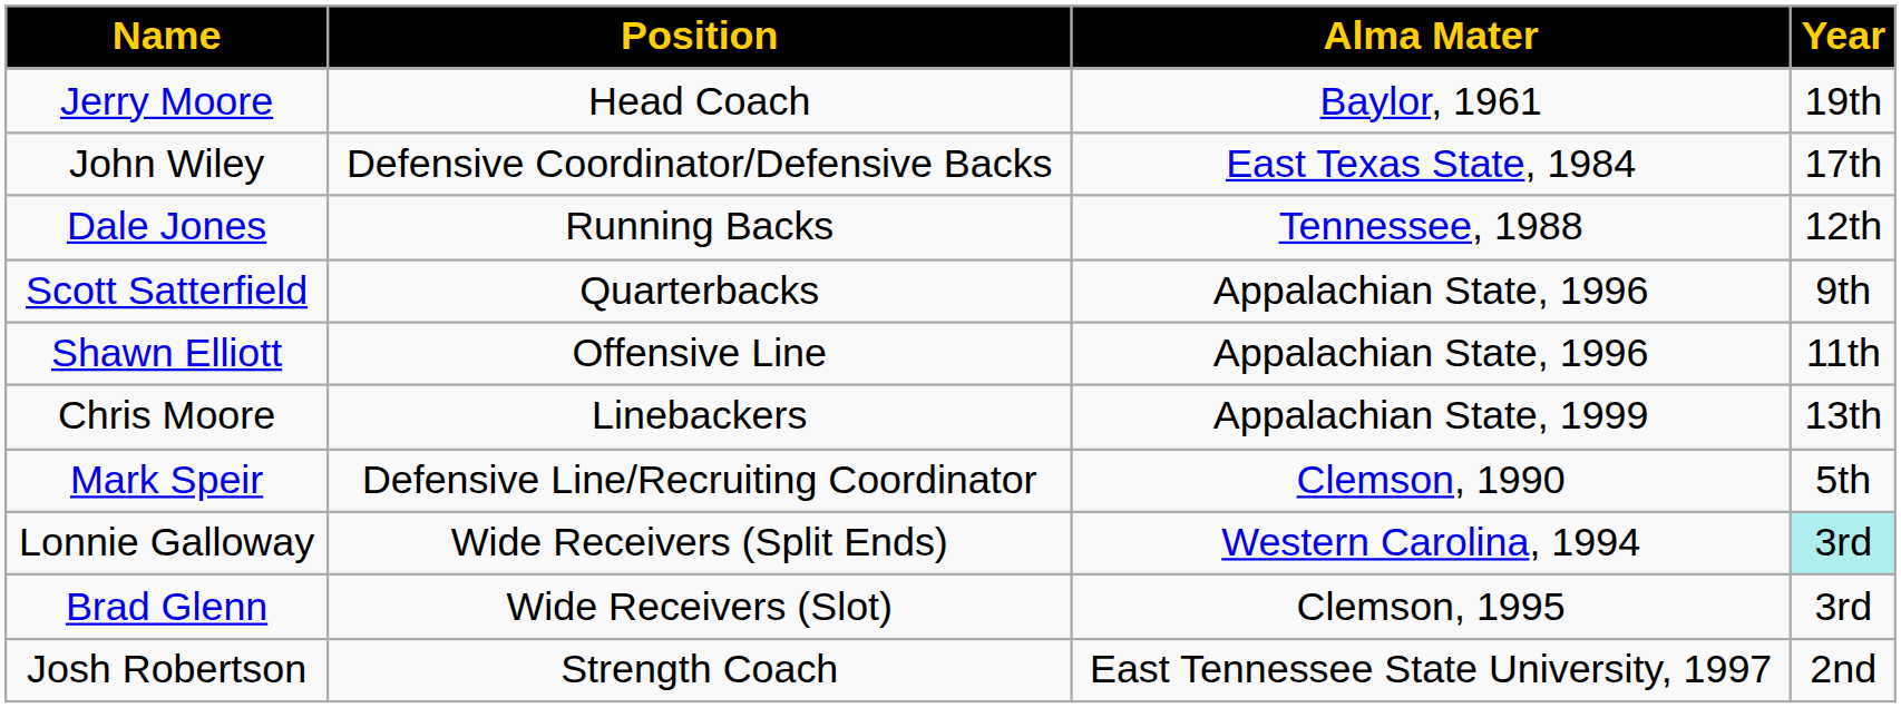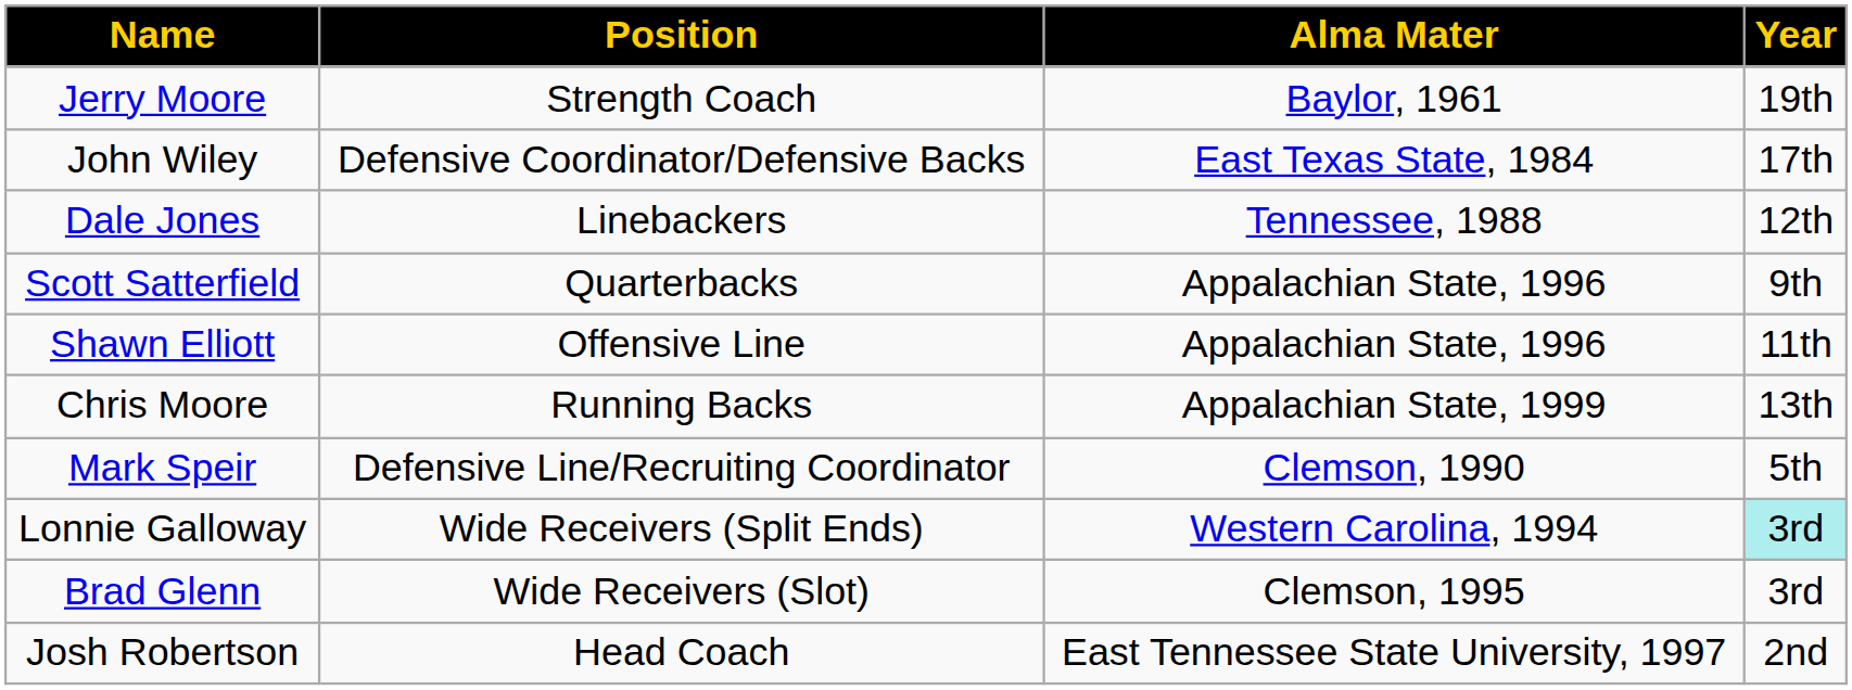Jerry Moore | Position: Head Coach -> Strength Coach
Dale Jones | Position: Running Backs -> Linebackers
Chris Moore | Position: Linebackers -> Running Backs
Josh Robertson | Position: Strength Coach -> Head Coach
